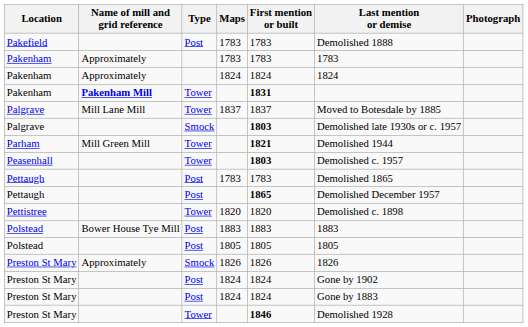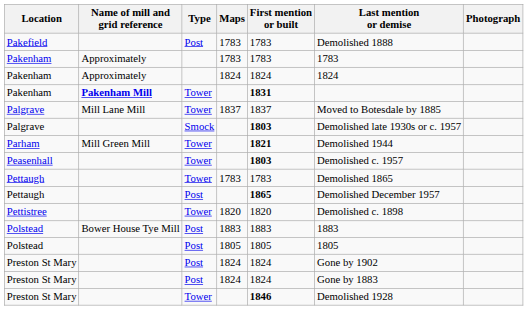Pettaugh / 1783 | Type: Post -> Tower
- row: Preston St Mary | Approximately | Smock | 1826 | 1826 | 1826
